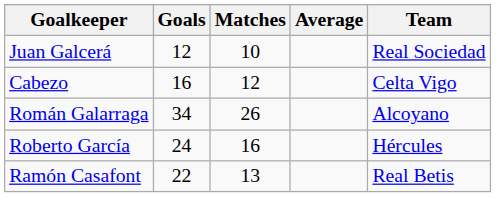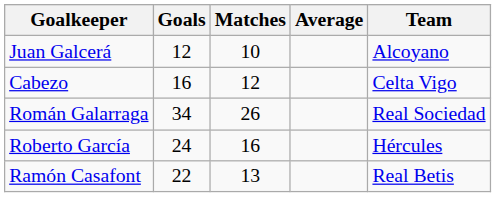Juan Galcerá | Team: Real Sociedad -> Alcoyano
Román Galarraga | Team: Alcoyano -> Real Sociedad
